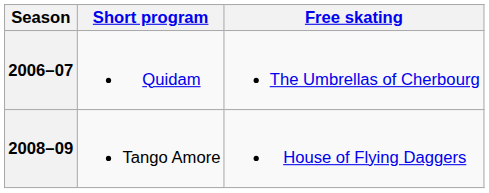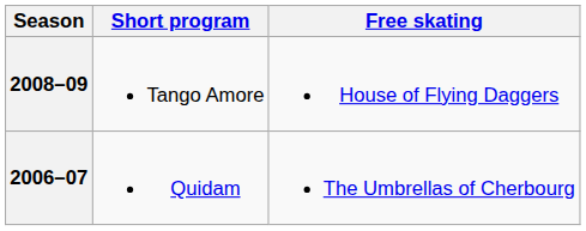rows swapped: 2008–09 <-> 2006–07
